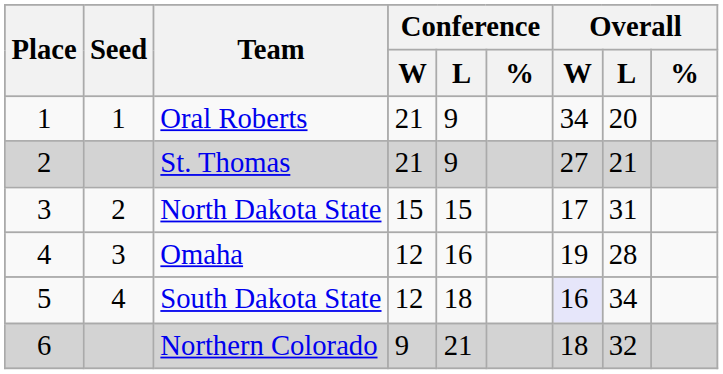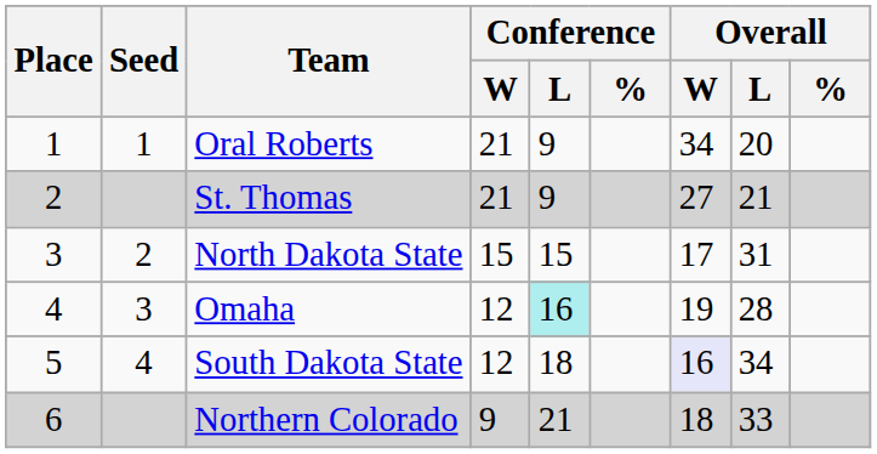Omaha | Conference / L: no background -> paleturquoise background
Northern Colorado | Overall / L: 32 -> 33
